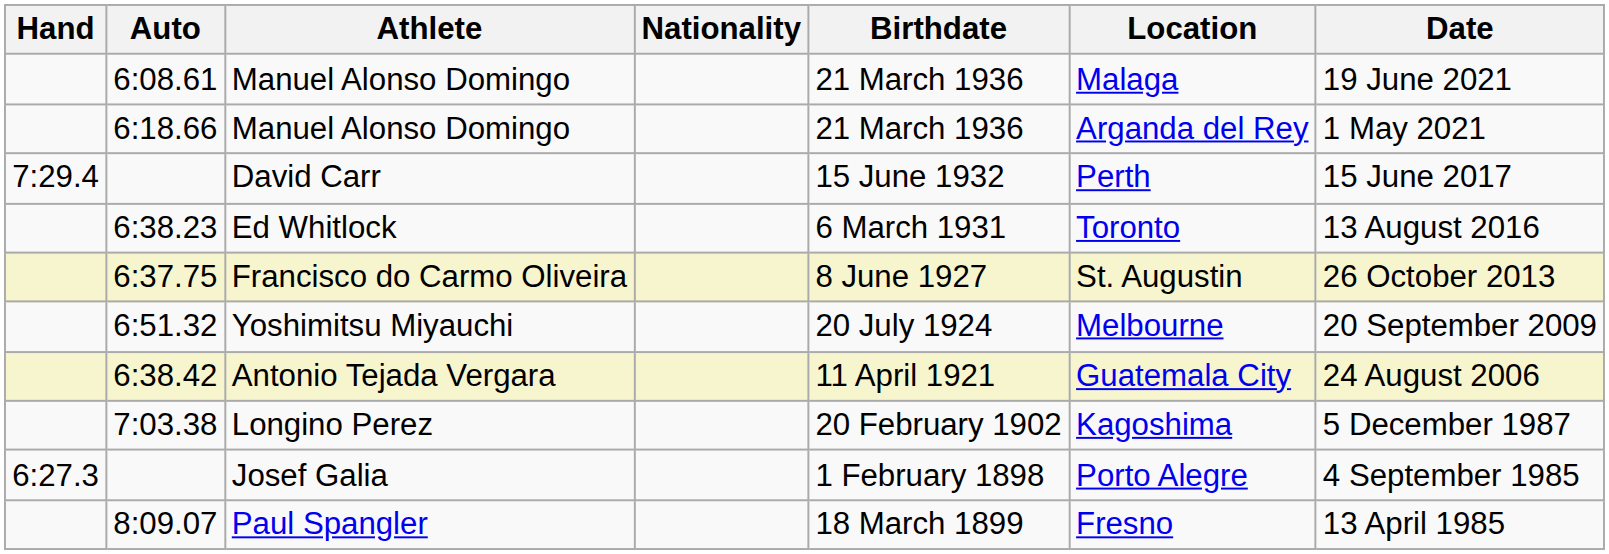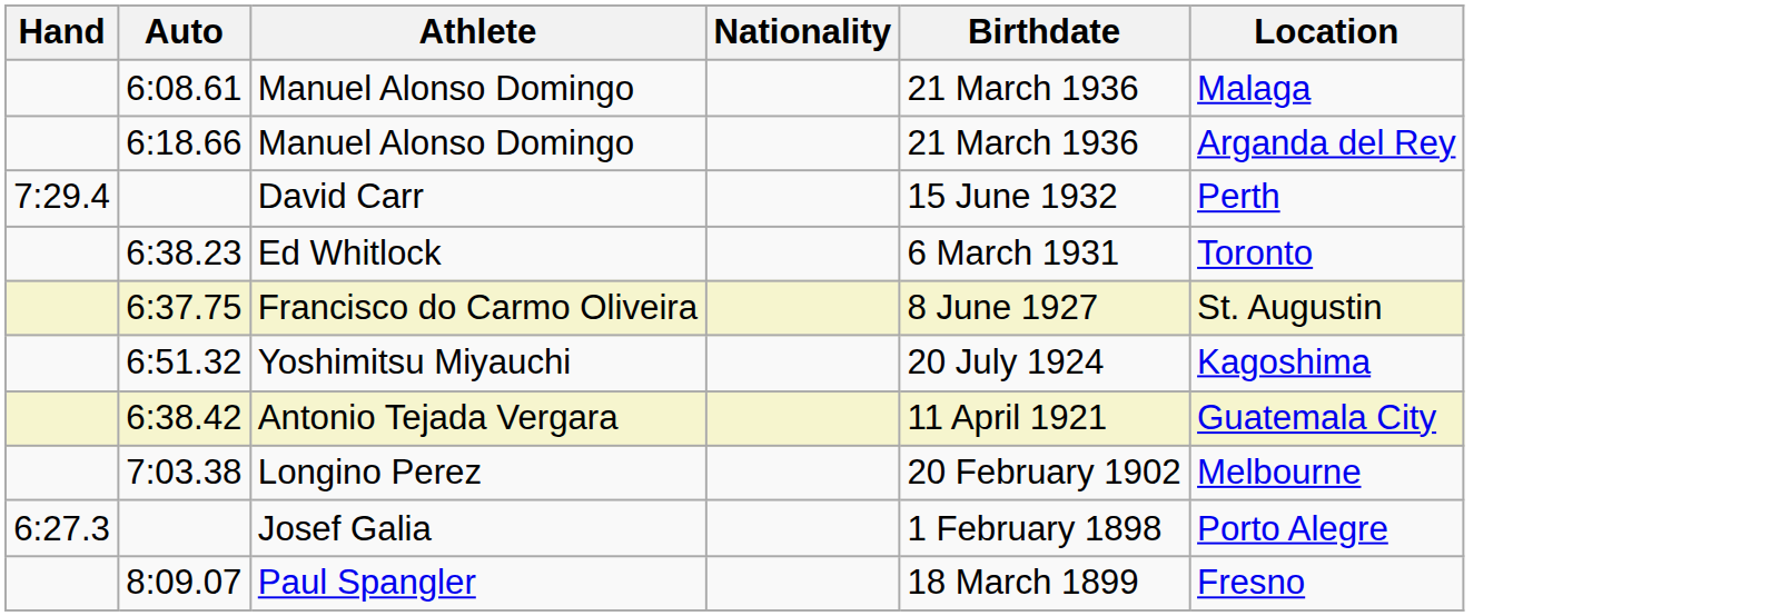- column: Date | 19 June 2021 | 1 May 2021 | 15 June 2017 | 13 August 2016 | 26 October 2013 | 20 September 2009 | 24 August 2006 | 5 December 1987 | 4 September 1985 | 13 April 1985
Yoshimitsu Miyauchi | Location: Melbourne -> Kagoshima
Longino Perez | Location: Kagoshima -> Melbourne
